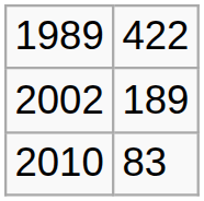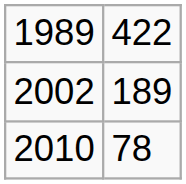2010 | column 2: 83 -> 78
